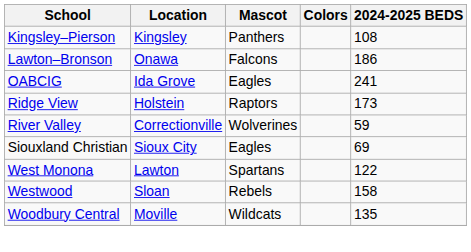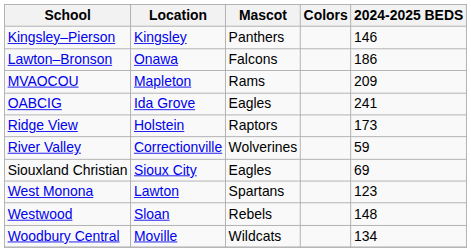Kingsley–Pierson | 2024-2025 BEDS: 108 -> 146
+ row: MVAOCOU | Mapleton | Rams | 209
West Monona | 2024-2025 BEDS: 122 -> 123
Westwood | 2024-2025 BEDS: 158 -> 148
Woodbury Central | 2024-2025 BEDS: 135 -> 134
